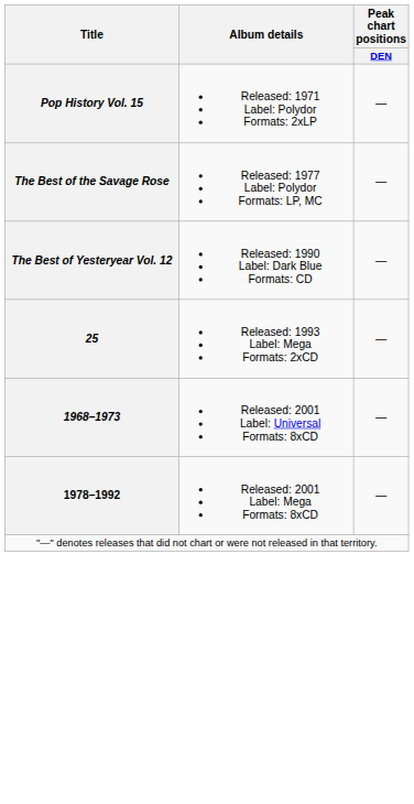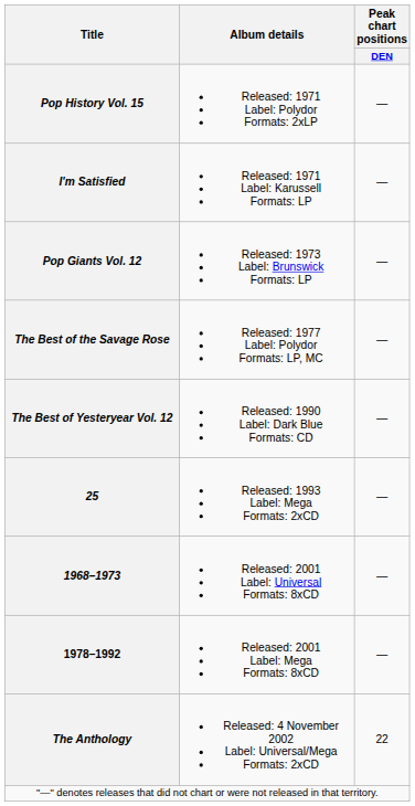+ row: I'm Satisfied | Released: 1971 Label: Karussell Formats: LP | —
+ row: Pop Giants Vol. 12 | Released: 1973 Label: Brunswick Formats: LP | —
+ row: The Anthology | Released: 4 November 2002 Label: Universal/Mega Formats: 2xCD | 22
